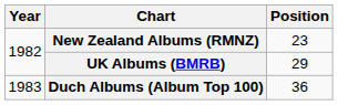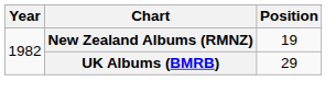New Zealand Albums (RMNZ) | Position: 23 -> 19
- row: 1983 | Duch Albums (Album Top 100) | 36
